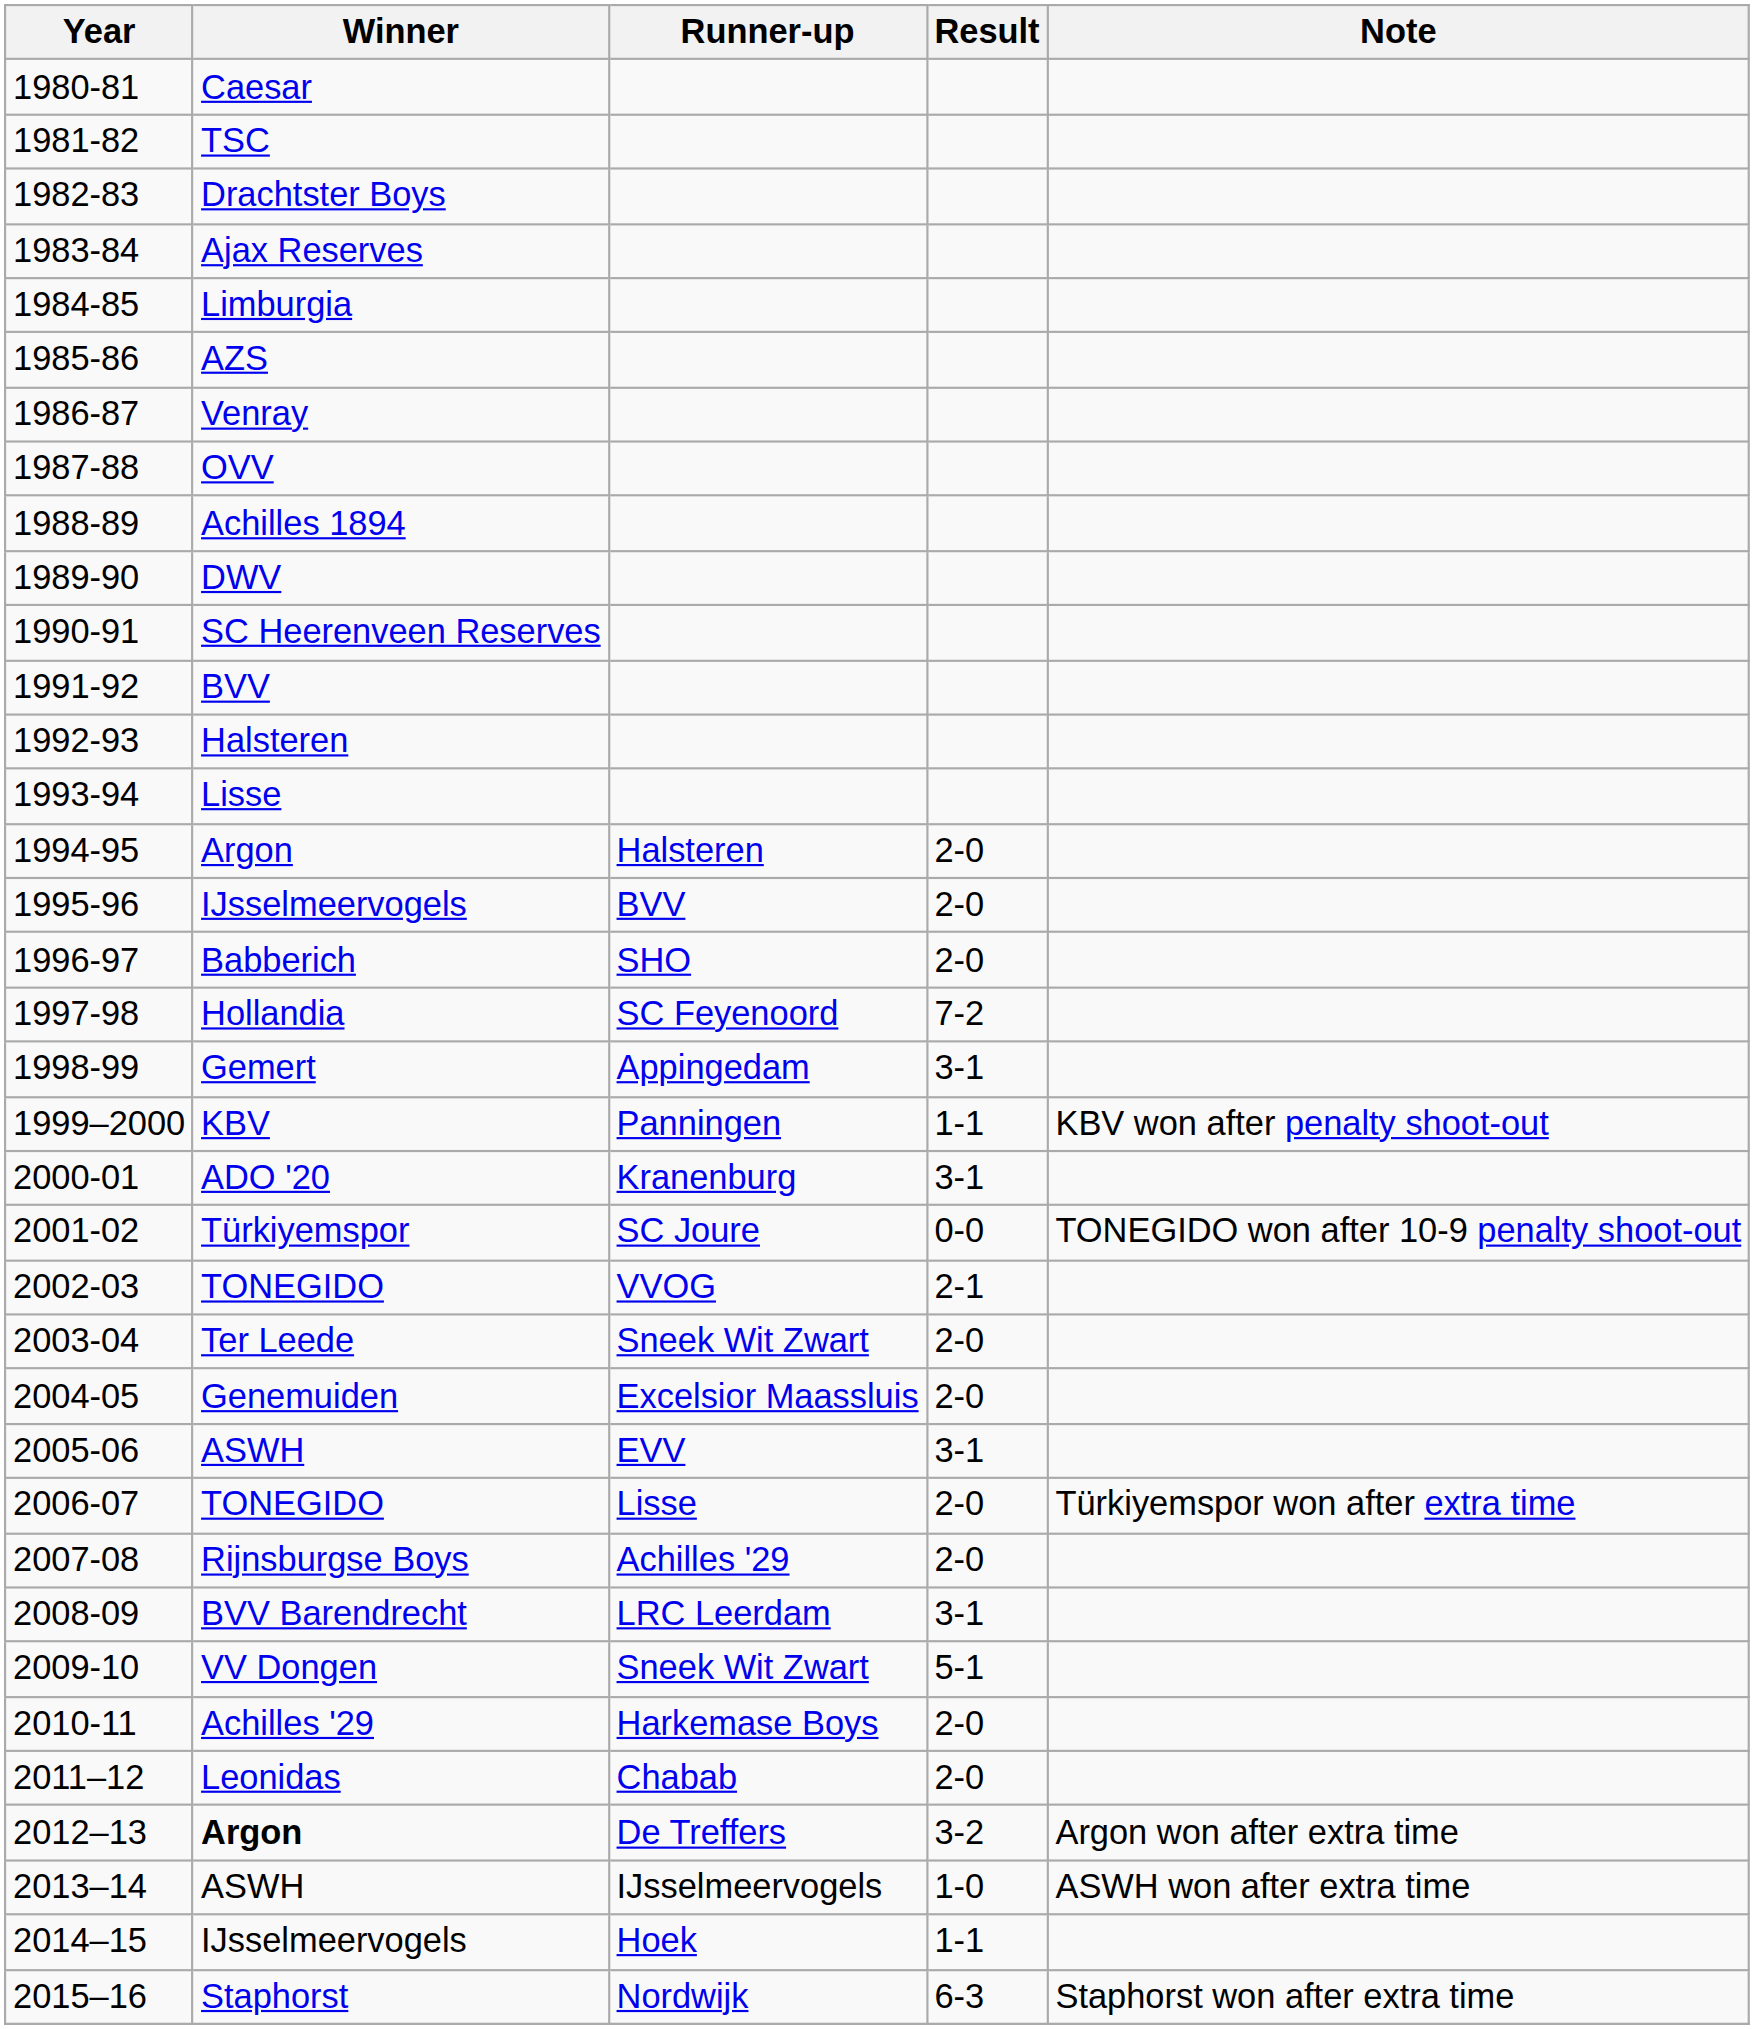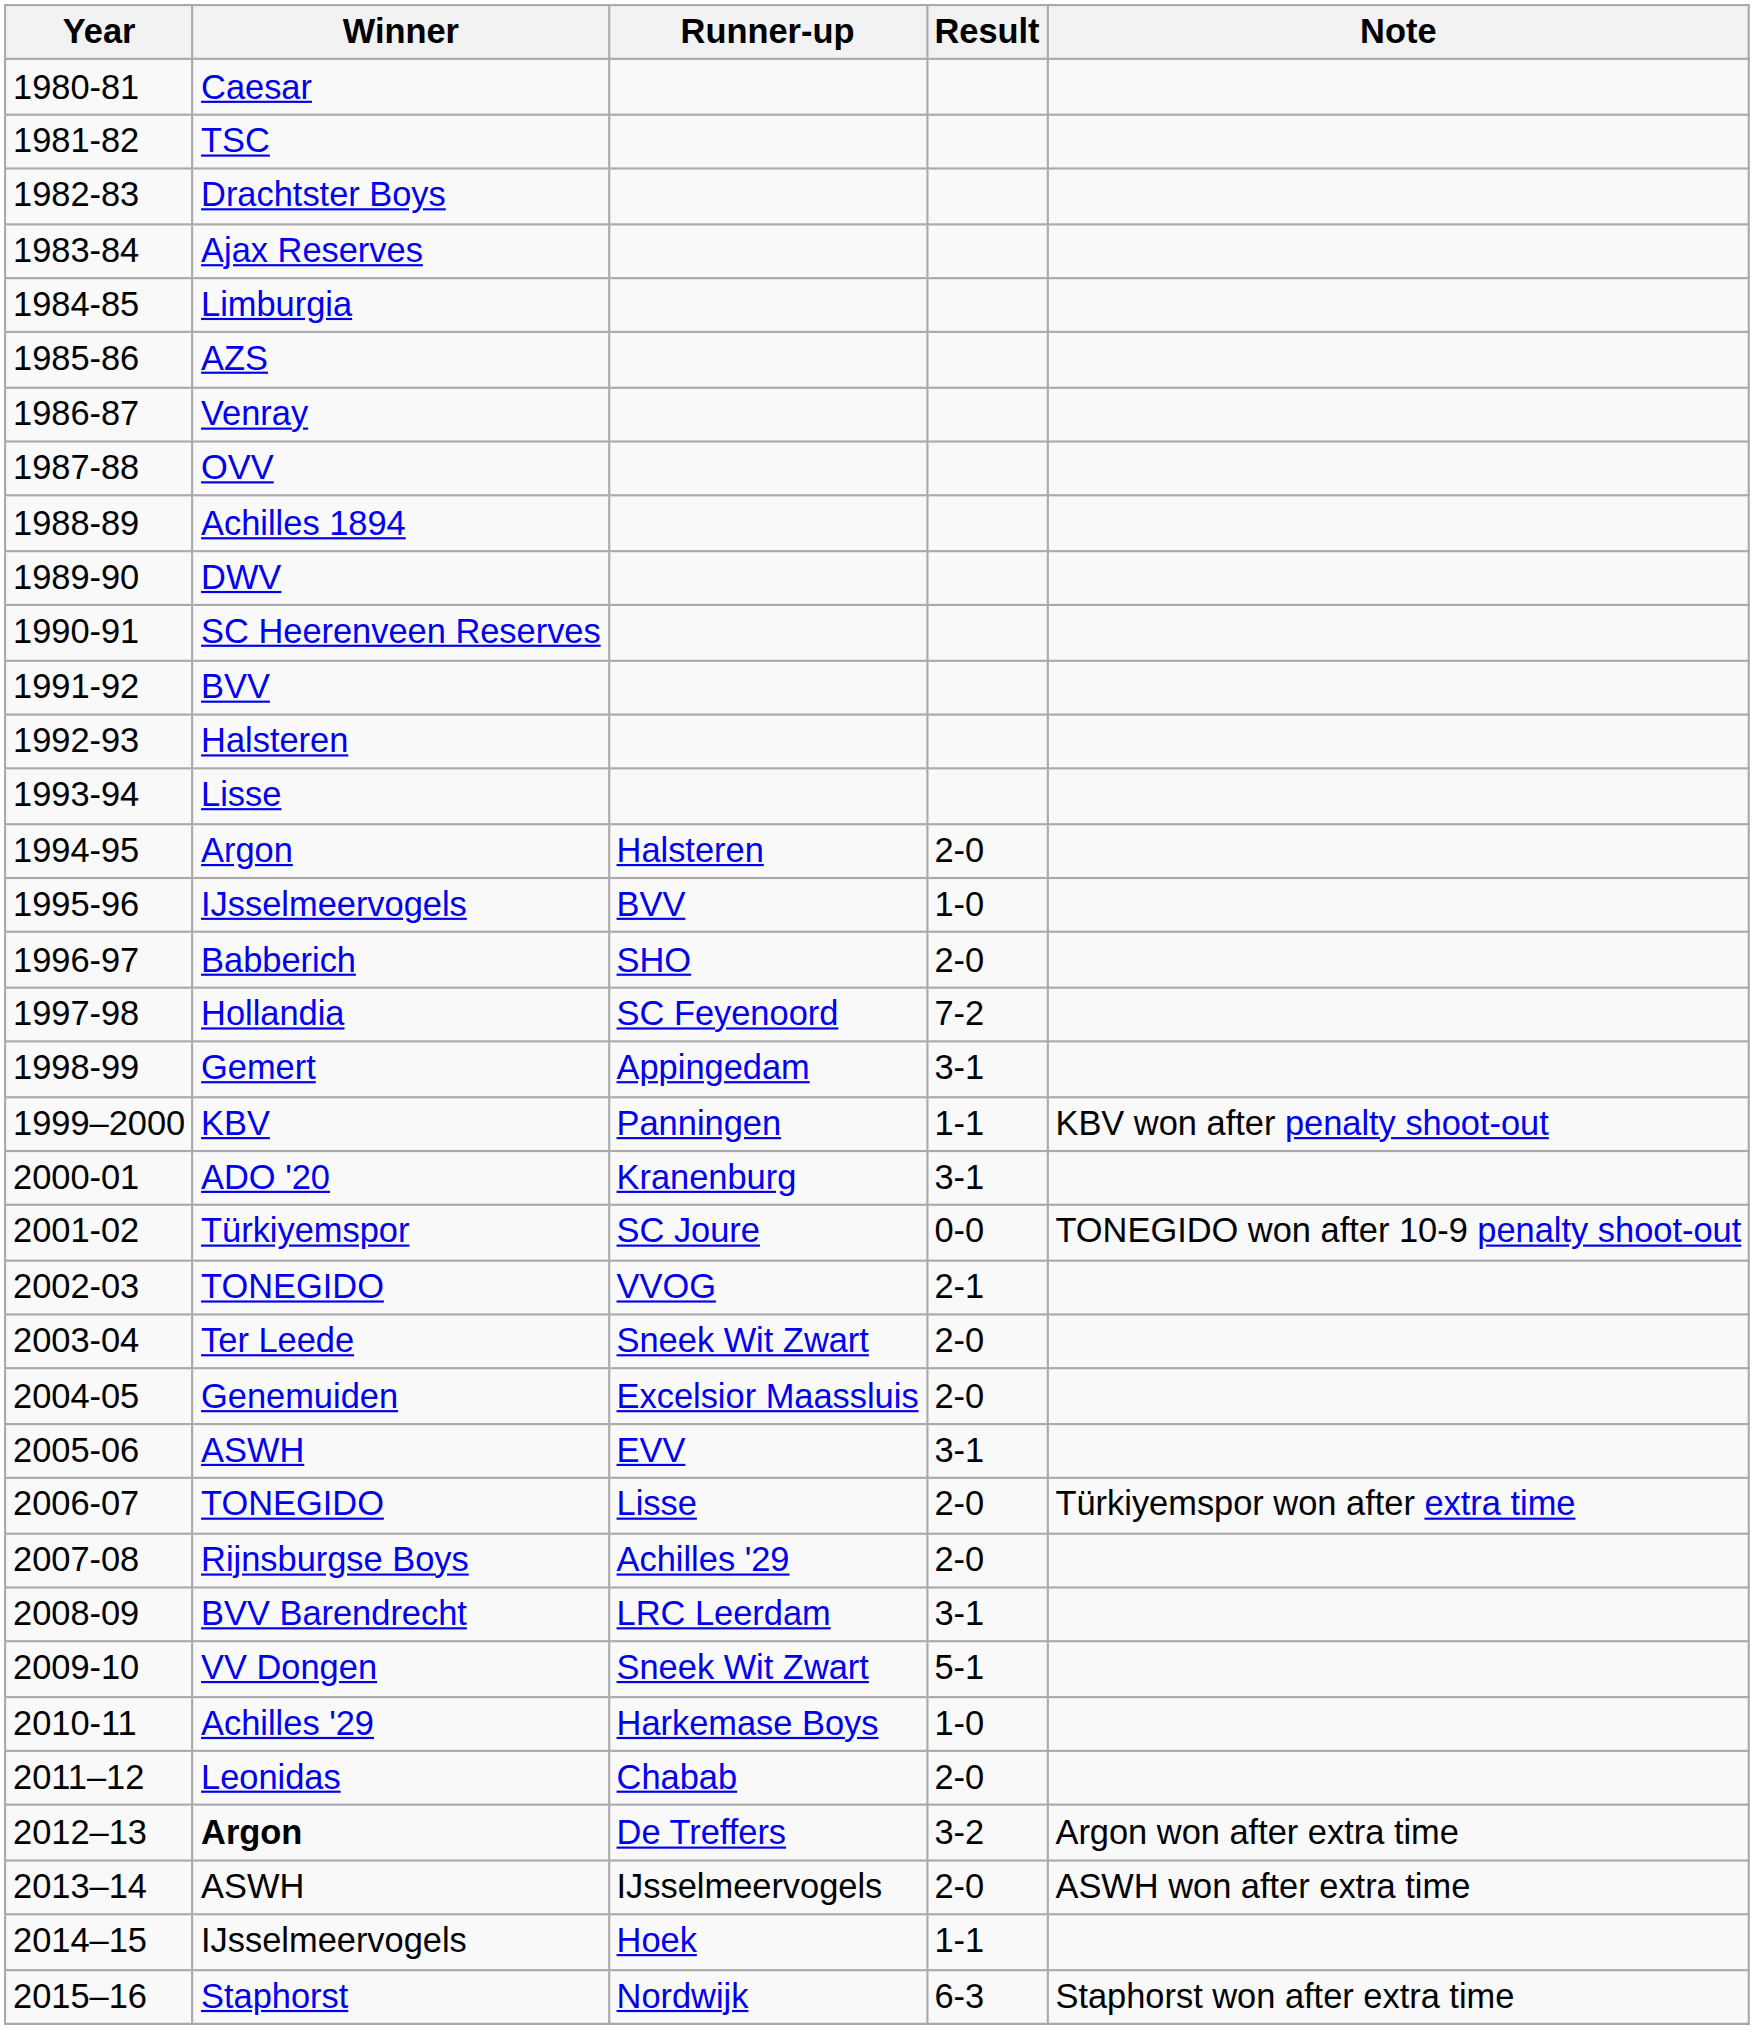1995-96 | Result: 2-0 -> 1-0
2010-11 | Result: 2-0 -> 1-0
2013–14 | Result: 1-0 -> 2-0
